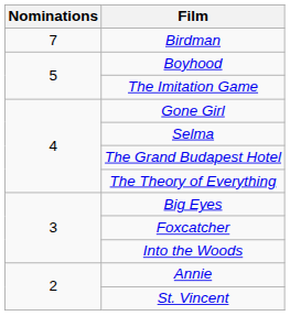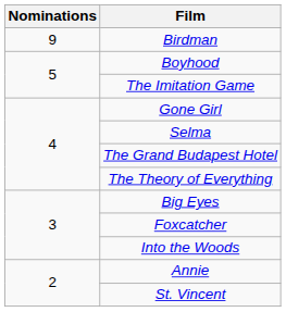Birdman | Nominations: 7 -> 9
